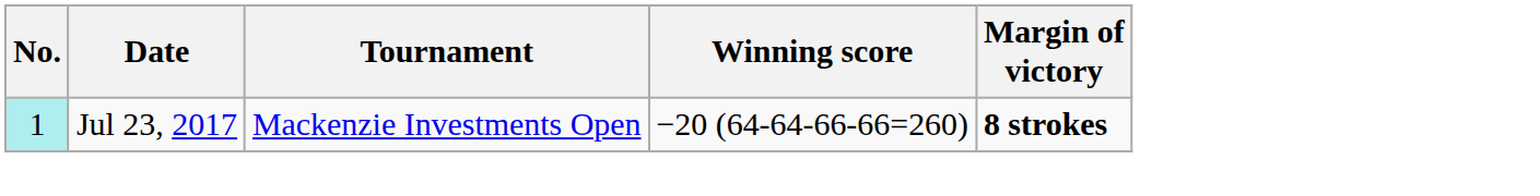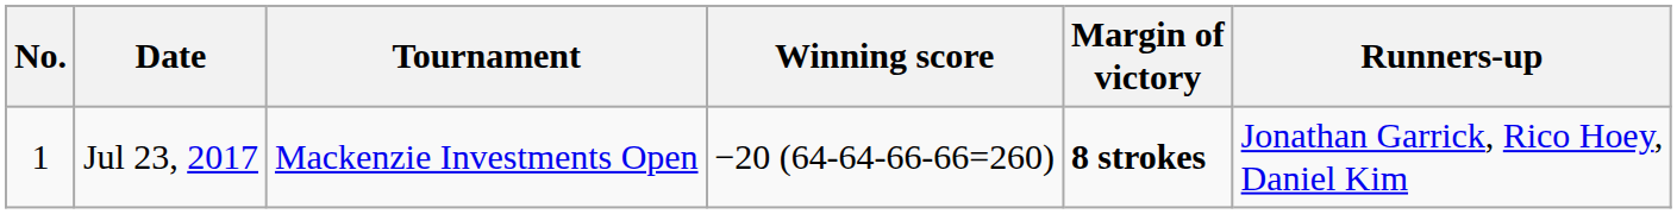+ column: Runners-up | Jonathan Garrick, Rico Hoey, Daniel Kim
Jul 23, 2017 | No.: paleturquoise background -> no background
